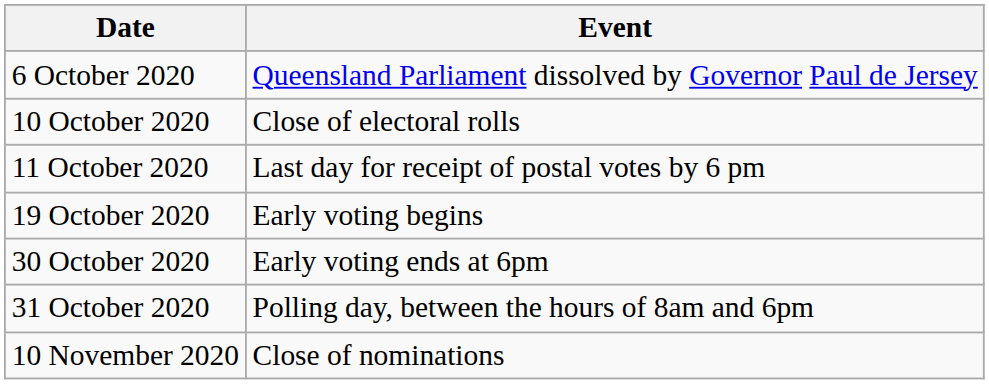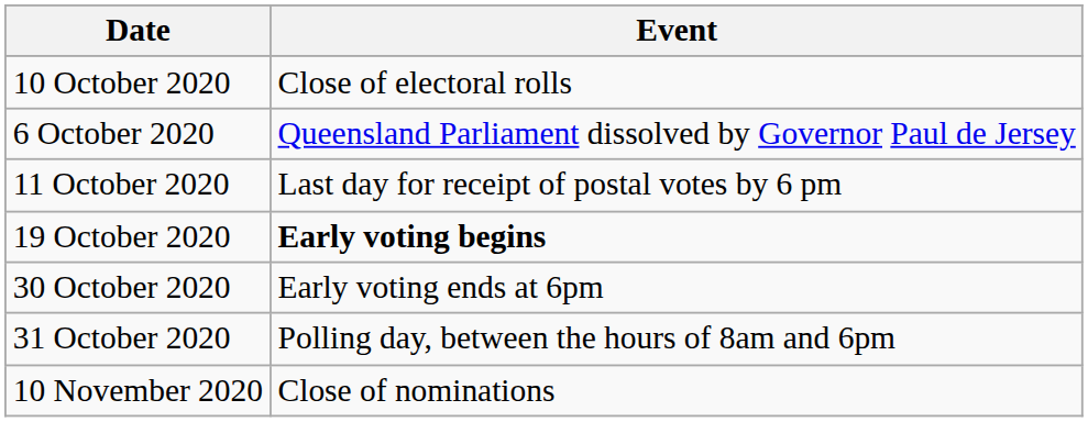rows swapped: 6 October 2020 <-> 10 October 2020
19 October 2020 | Event: normal -> bold
